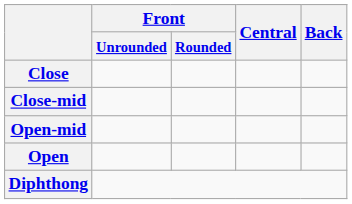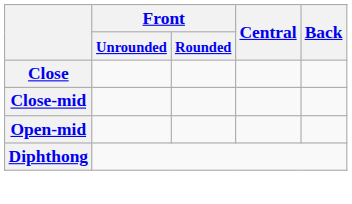- row: Open
